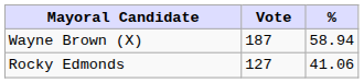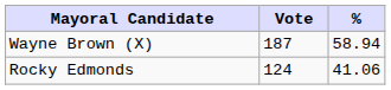Rocky Edmonds | Vote: 127 -> 124
